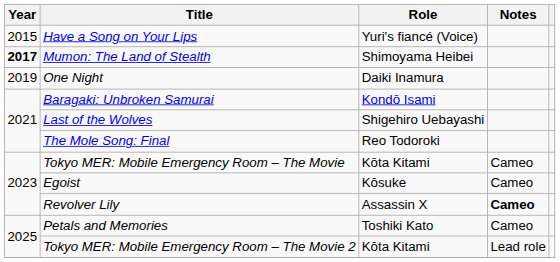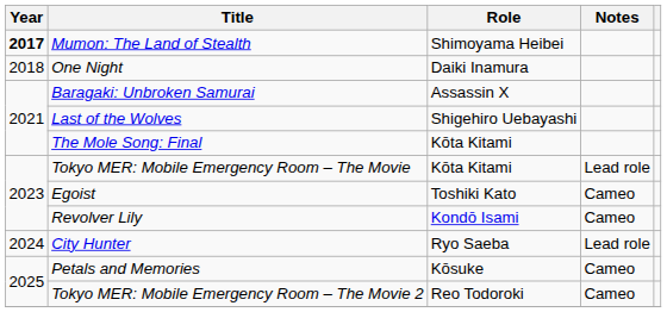- row: 2015 | Have a Song on Your Lips | Yuri's fiancé (Voice)
One Night | Year: 2019 -> 2018
Baragaki: Unbroken Samurai | Role: Kondō Isami -> Assassin X
The Mole Song: Final | Role: Reo Todoroki -> Kōta Kitami
Tokyo MER: Mobile Emergency Room – The Movie | Notes: Cameo -> Lead role
Egoist | Role: Kōsuke -> Toshiki Kato
Revolver Lily | Role: Assassin X -> Kondō Isami
Revolver Lily | Notes: bold -> normal
+ row: 2024 | City Hunter | Ryo Saeba | Lead role
Petals and Memories | Role: Toshiki Kato -> Kōsuke
Tokyo MER: Mobile Emergency Room – The Movie 2 | Role: Kōta Kitami -> Reo Todoroki
Tokyo MER: Mobile Emergency Room – The Movie 2 | Notes: Lead role -> Cameo
